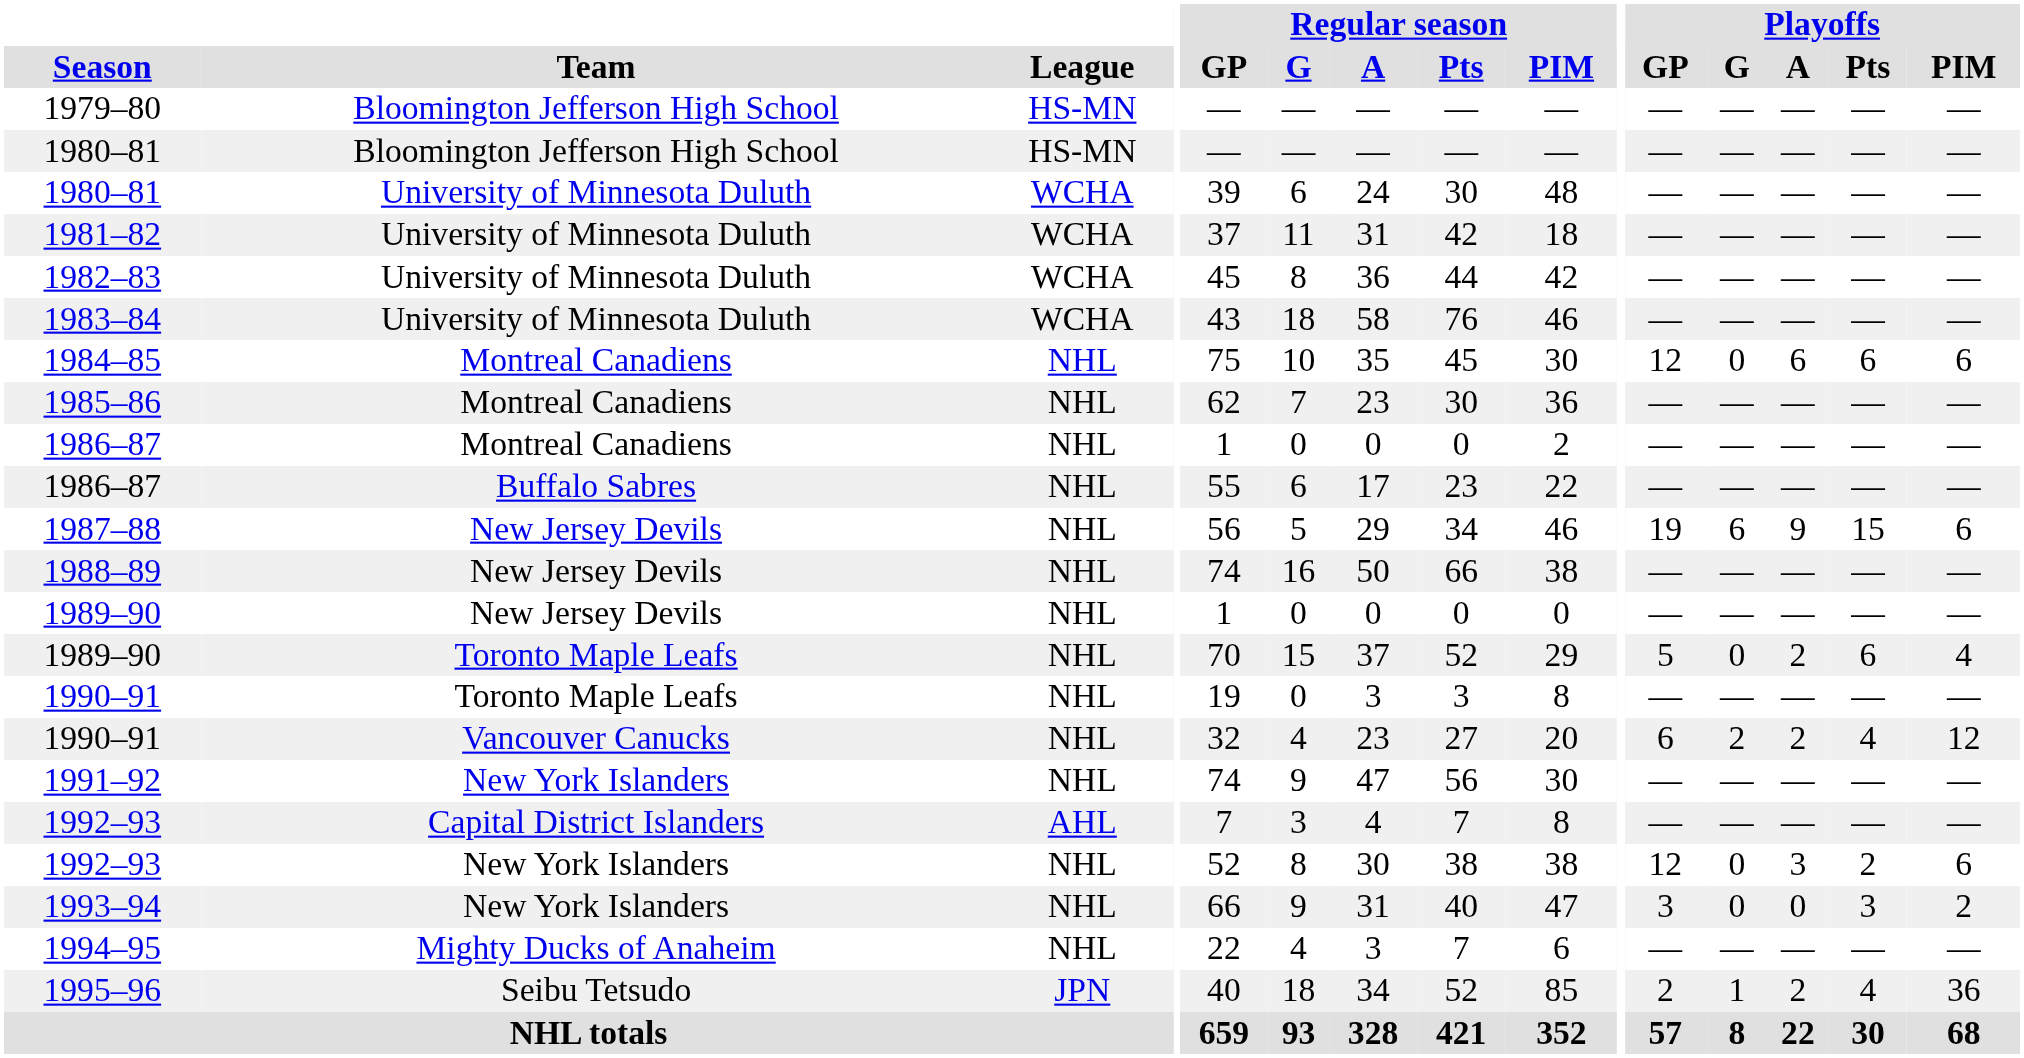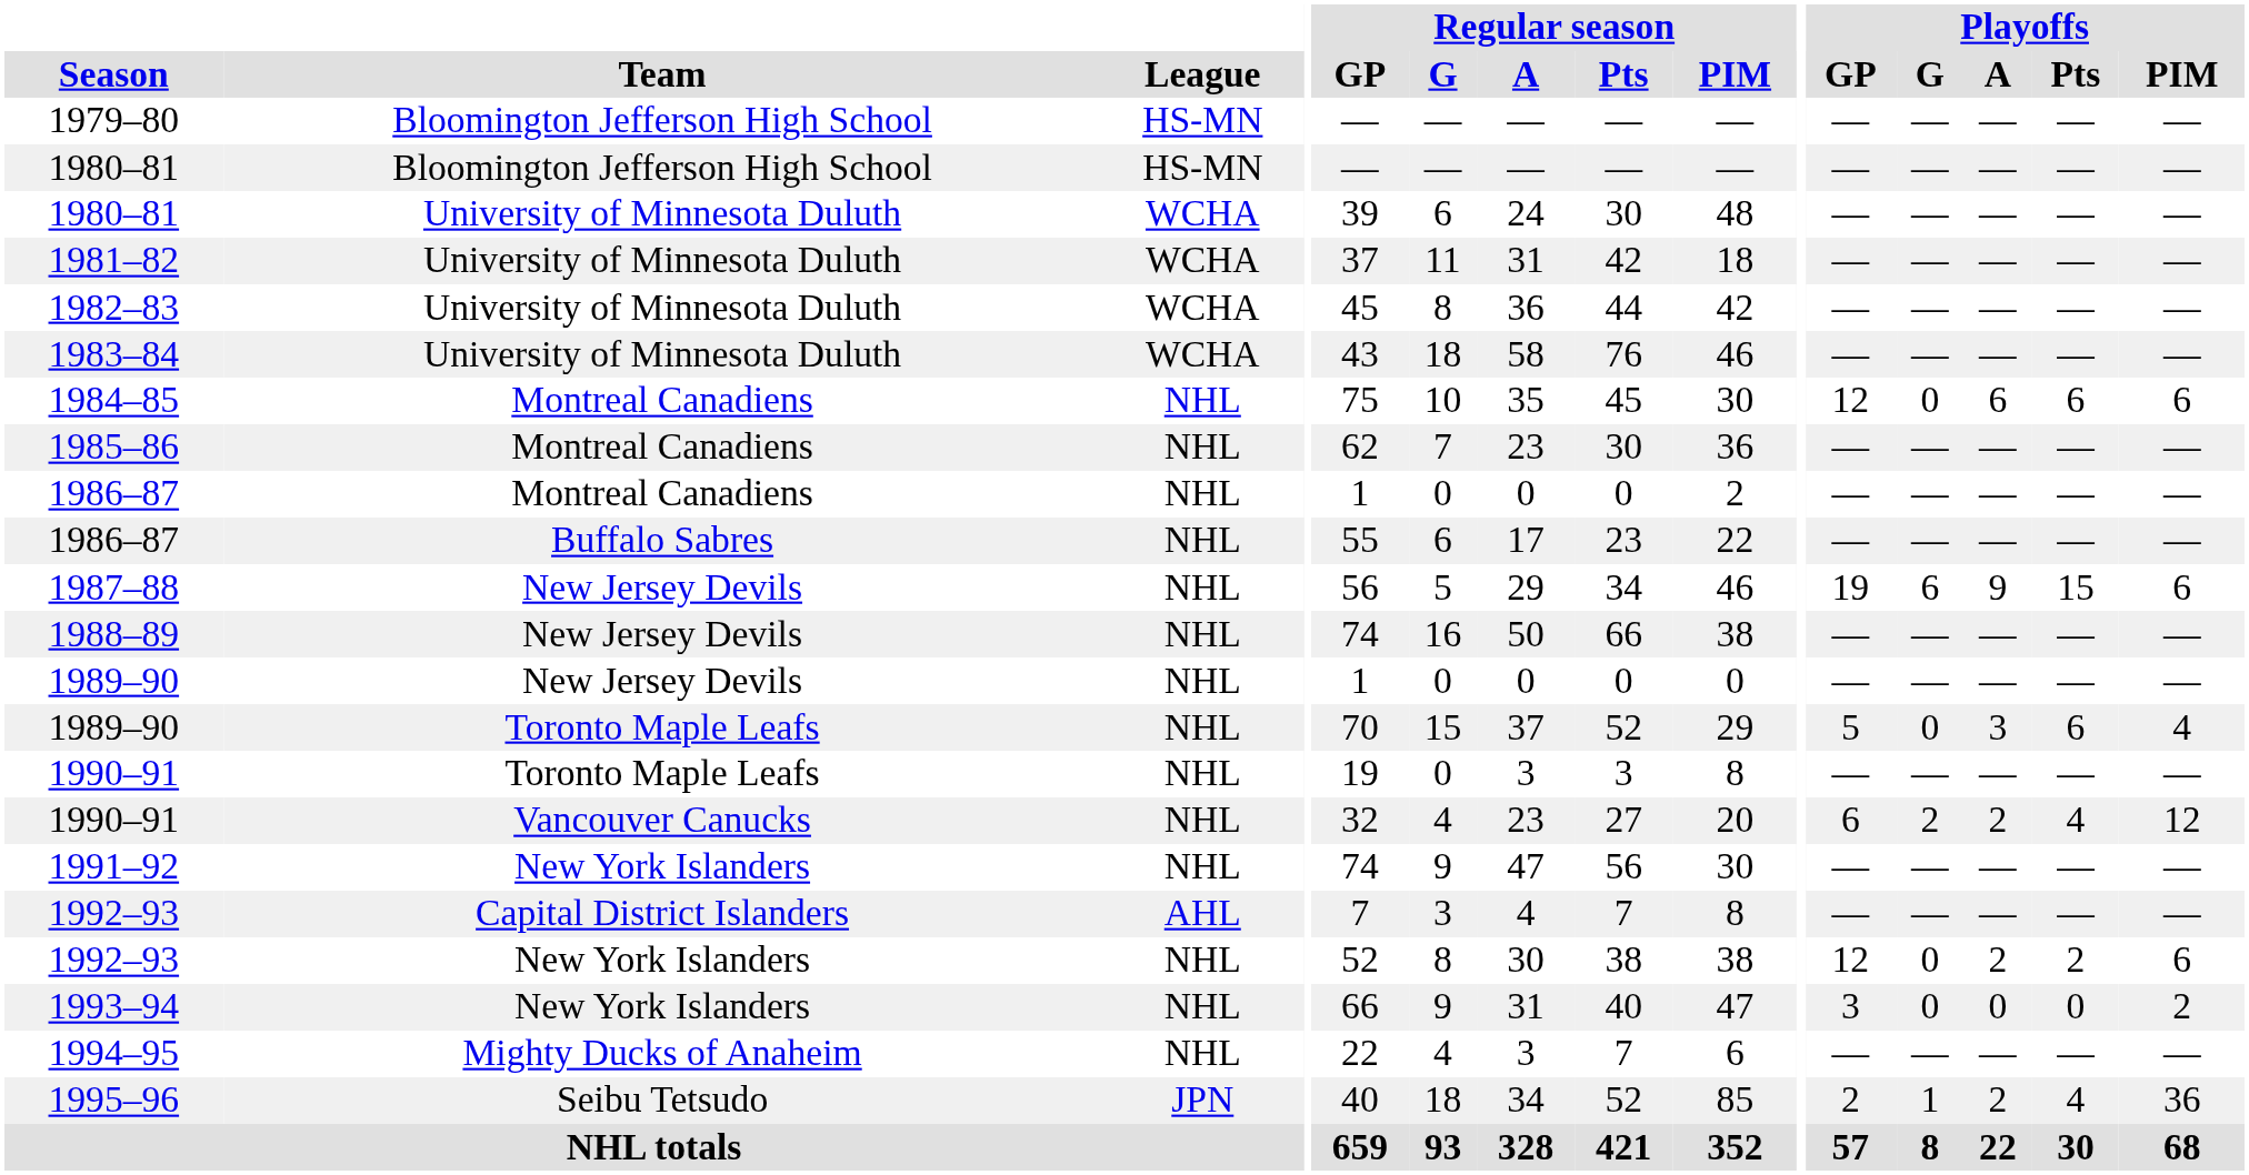1989–90 / Toronto Maple Leafs | Playoffs / A: 2 -> 3
1992–93 / New York Islanders | Playoffs / A: 3 -> 2
1993–94 | Playoffs / Pts: 3 -> 0
